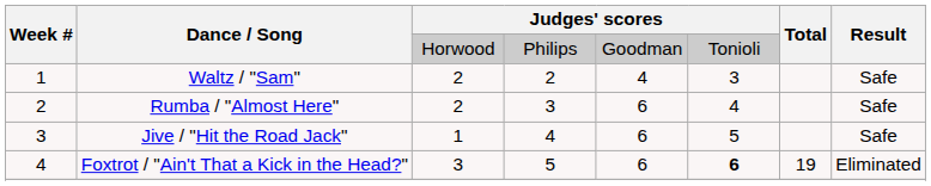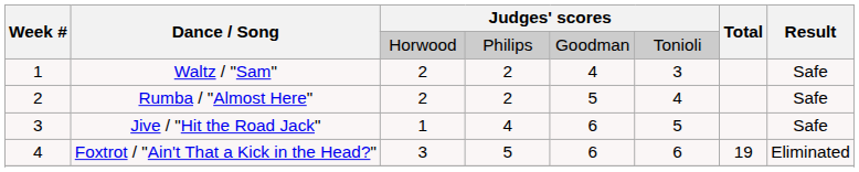Rumba / "Almost Here" | column 4: 3 -> 2
Rumba / "Almost Here" | column 5: 6 -> 5
Foxtrot / "Ain't That a Kick in the Head?" | column 6: bold -> normal
